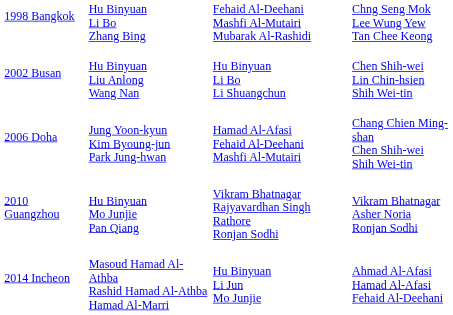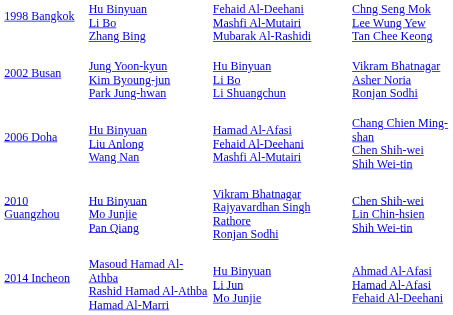2002 Busan | column 2: Hu Binyuan Liu Anlong Wang Nan -> Jung Yoon-kyun Kim Byoung-jun Park Jung-hwan
2002 Busan | column 4: Chen Shih-wei Lin Chin-hsien Shih Wei-tin -> Vikram Bhatnagar Asher Noria Ronjan Sodhi
2006 Doha | column 2: Jung Yoon-kyun Kim Byoung-jun Park Jung-hwan -> Hu Binyuan Liu Anlong Wang Nan
2010 Guangzhou | column 4: Vikram Bhatnagar Asher Noria Ronjan Sodhi -> Chen Shih-wei Lin Chin-hsien Shih Wei-tin
